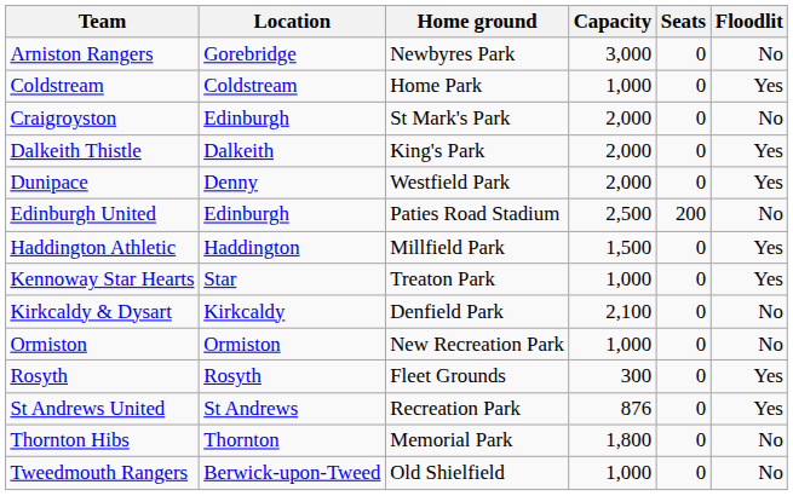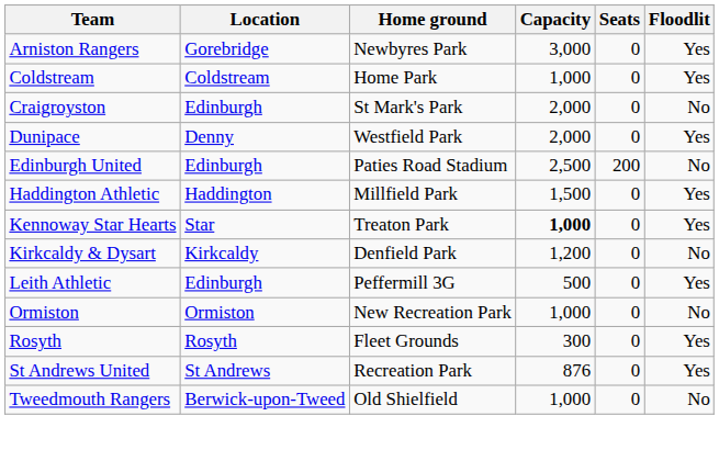Arniston Rangers | Floodlit: No -> Yes
- row: Dalkeith Thistle | Dalkeith | King's Park | 2,000 | 0 | Yes
Kennoway Star Hearts | Capacity: normal -> bold
Kirkcaldy & Dysart | Capacity: 2,100 -> 1,200
+ row: Leith Athletic | Edinburgh | Peffermill 3G | 500 | 0 | Yes
- row: Thornton Hibs | Thornton | Memorial Park | 1,800 | 0 | No
